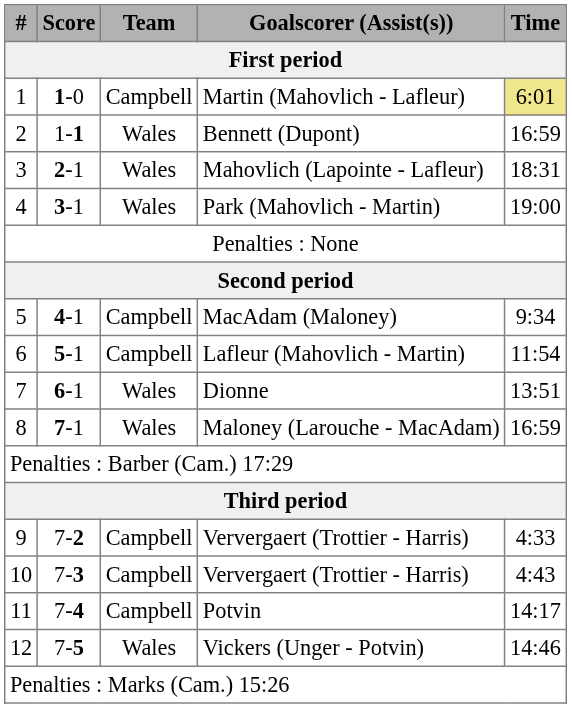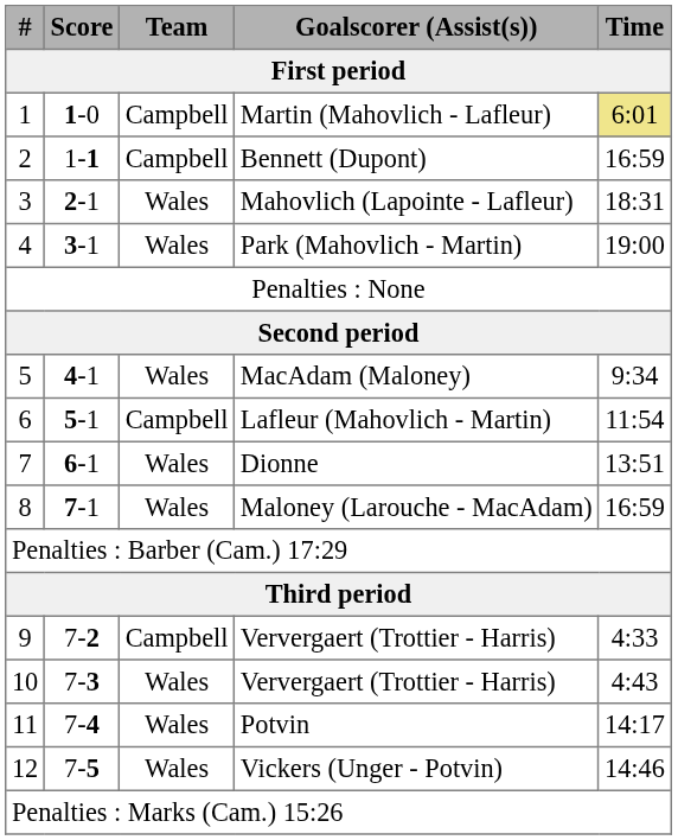Bennett (Dupont) | Team: Wales -> Campbell
MacAdam (Maloney) | Team: Campbell -> Wales
10 / Ververgaert (Trottier - Harris) | Team: Campbell -> Wales
Potvin | Team: Campbell -> Wales
